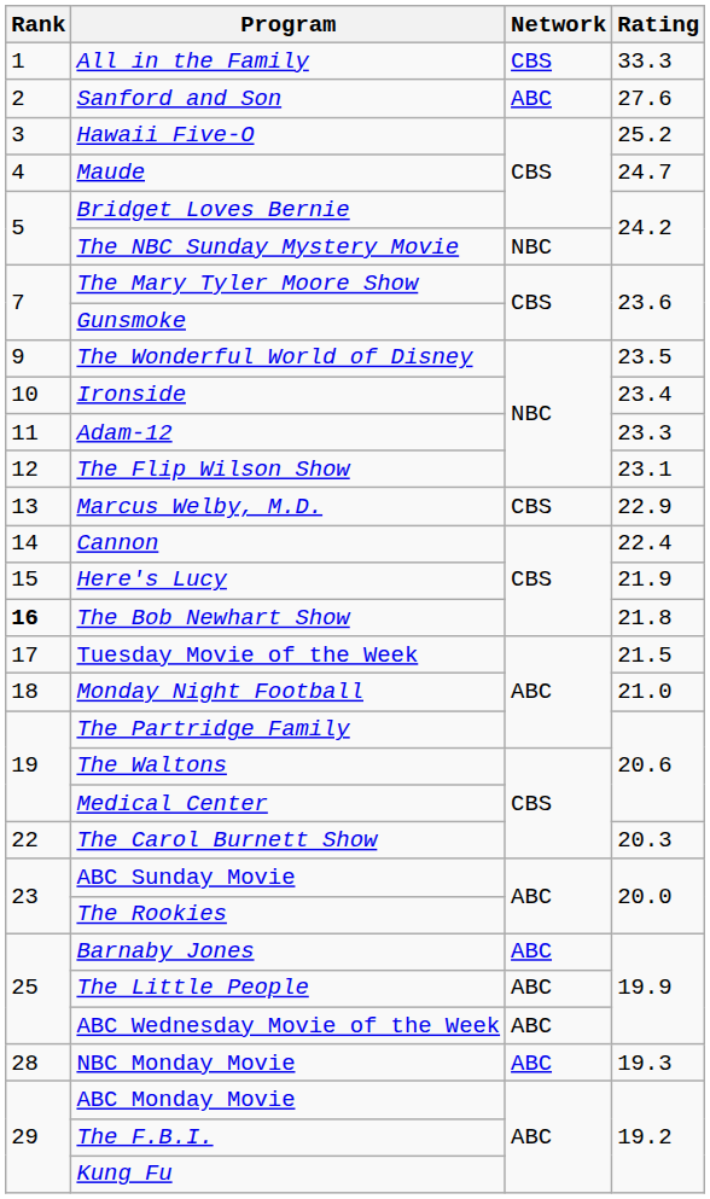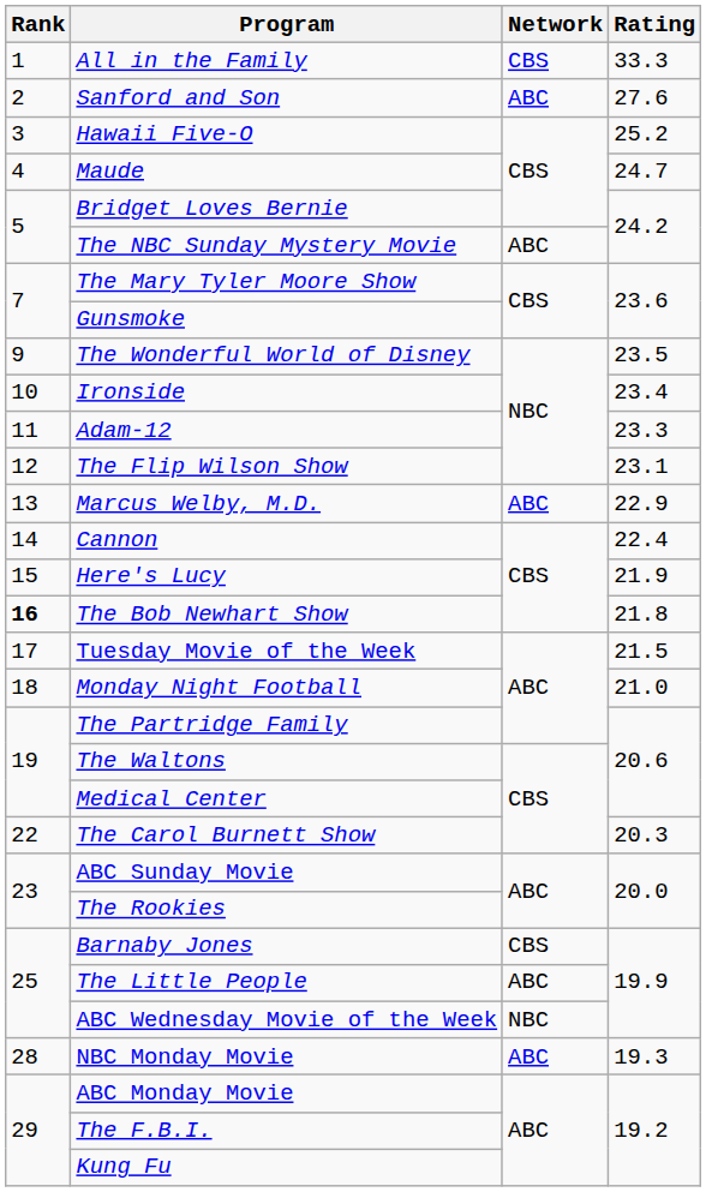The NBC Sunday Mystery Movie | Network: NBC -> ABC
Marcus Welby, M.D. | Network: CBS -> ABC
Barnaby Jones | Network: ABC -> CBS
ABC Wednesday Movie of the Week | Network: ABC -> NBC
